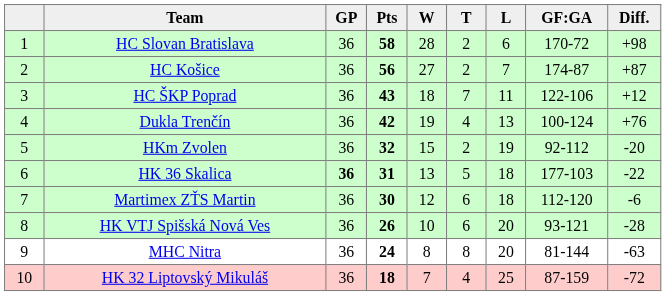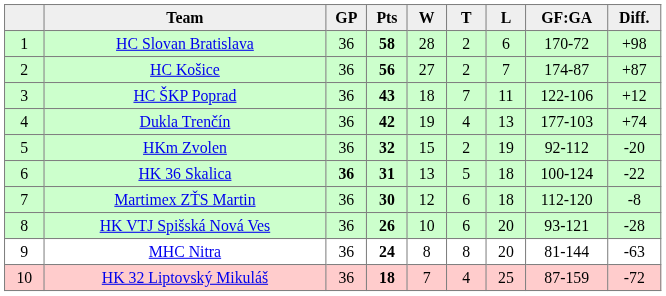Dukla Trenčín | GF:GA: 100-124 -> 177-103
Dukla Trenčín | Diff.: +76 -> +74
HK 36 Skalica | GF:GA: 177-103 -> 100-124
Martimex ZŤS Martin | Diff.: -6 -> -8
